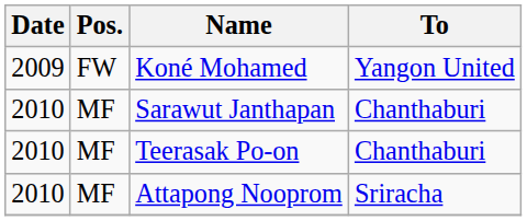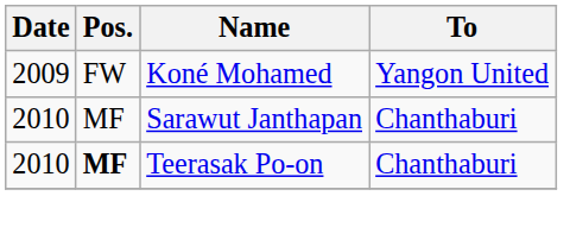Teerasak Po-on | Pos.: normal -> bold
- row: 2010 | MF | Attapong Nooprom | Sriracha
